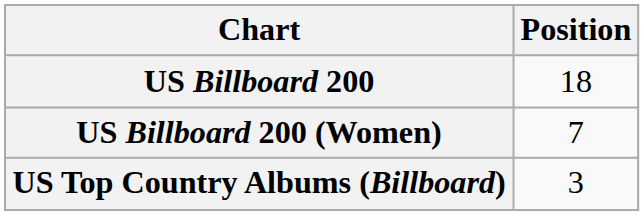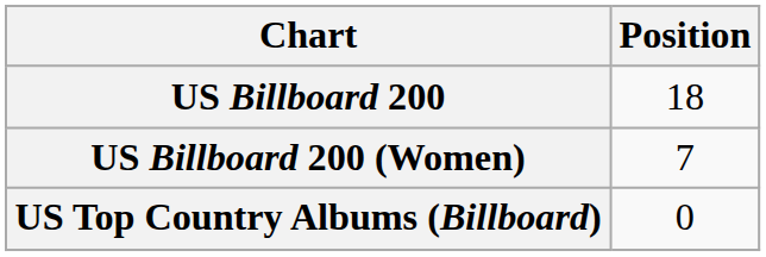US Top Country Albums (Billboard) | Position: 3 -> 0
